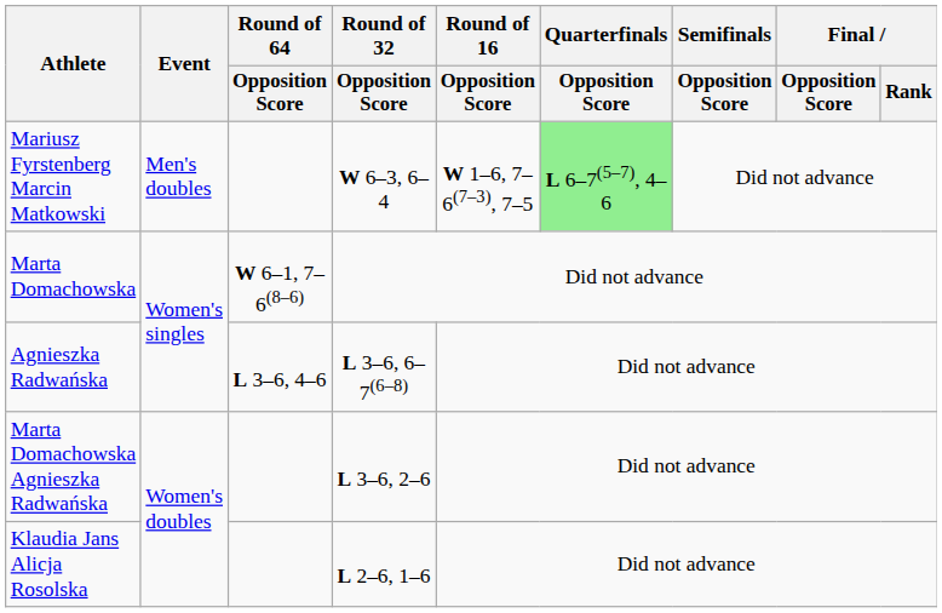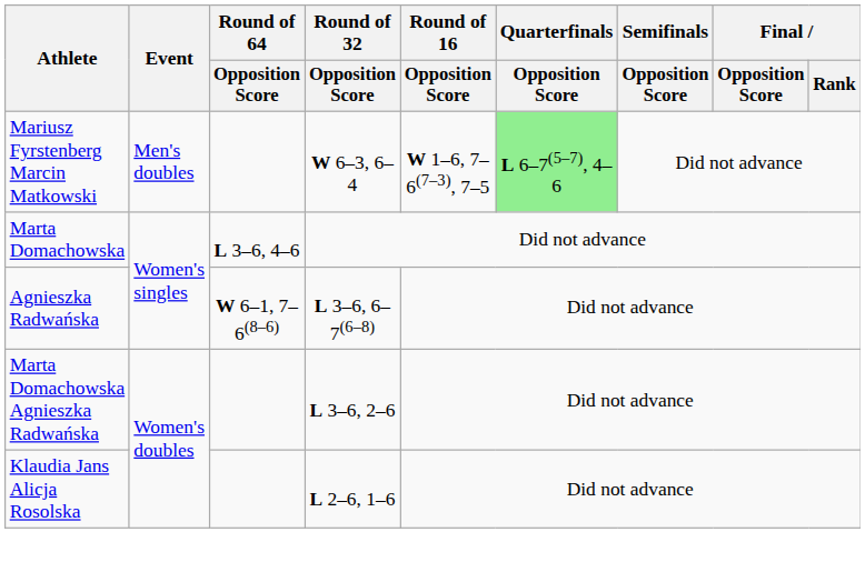Marta Domachowska | Round of 64 / Opposition Score: W 6–1, 7–6(8–6) -> L 3–6, 4–6
Agnieszka Radwańska | Round of 64 / Opposition Score: L 3–6, 4–6 -> W 6–1, 7–6(8–6)
